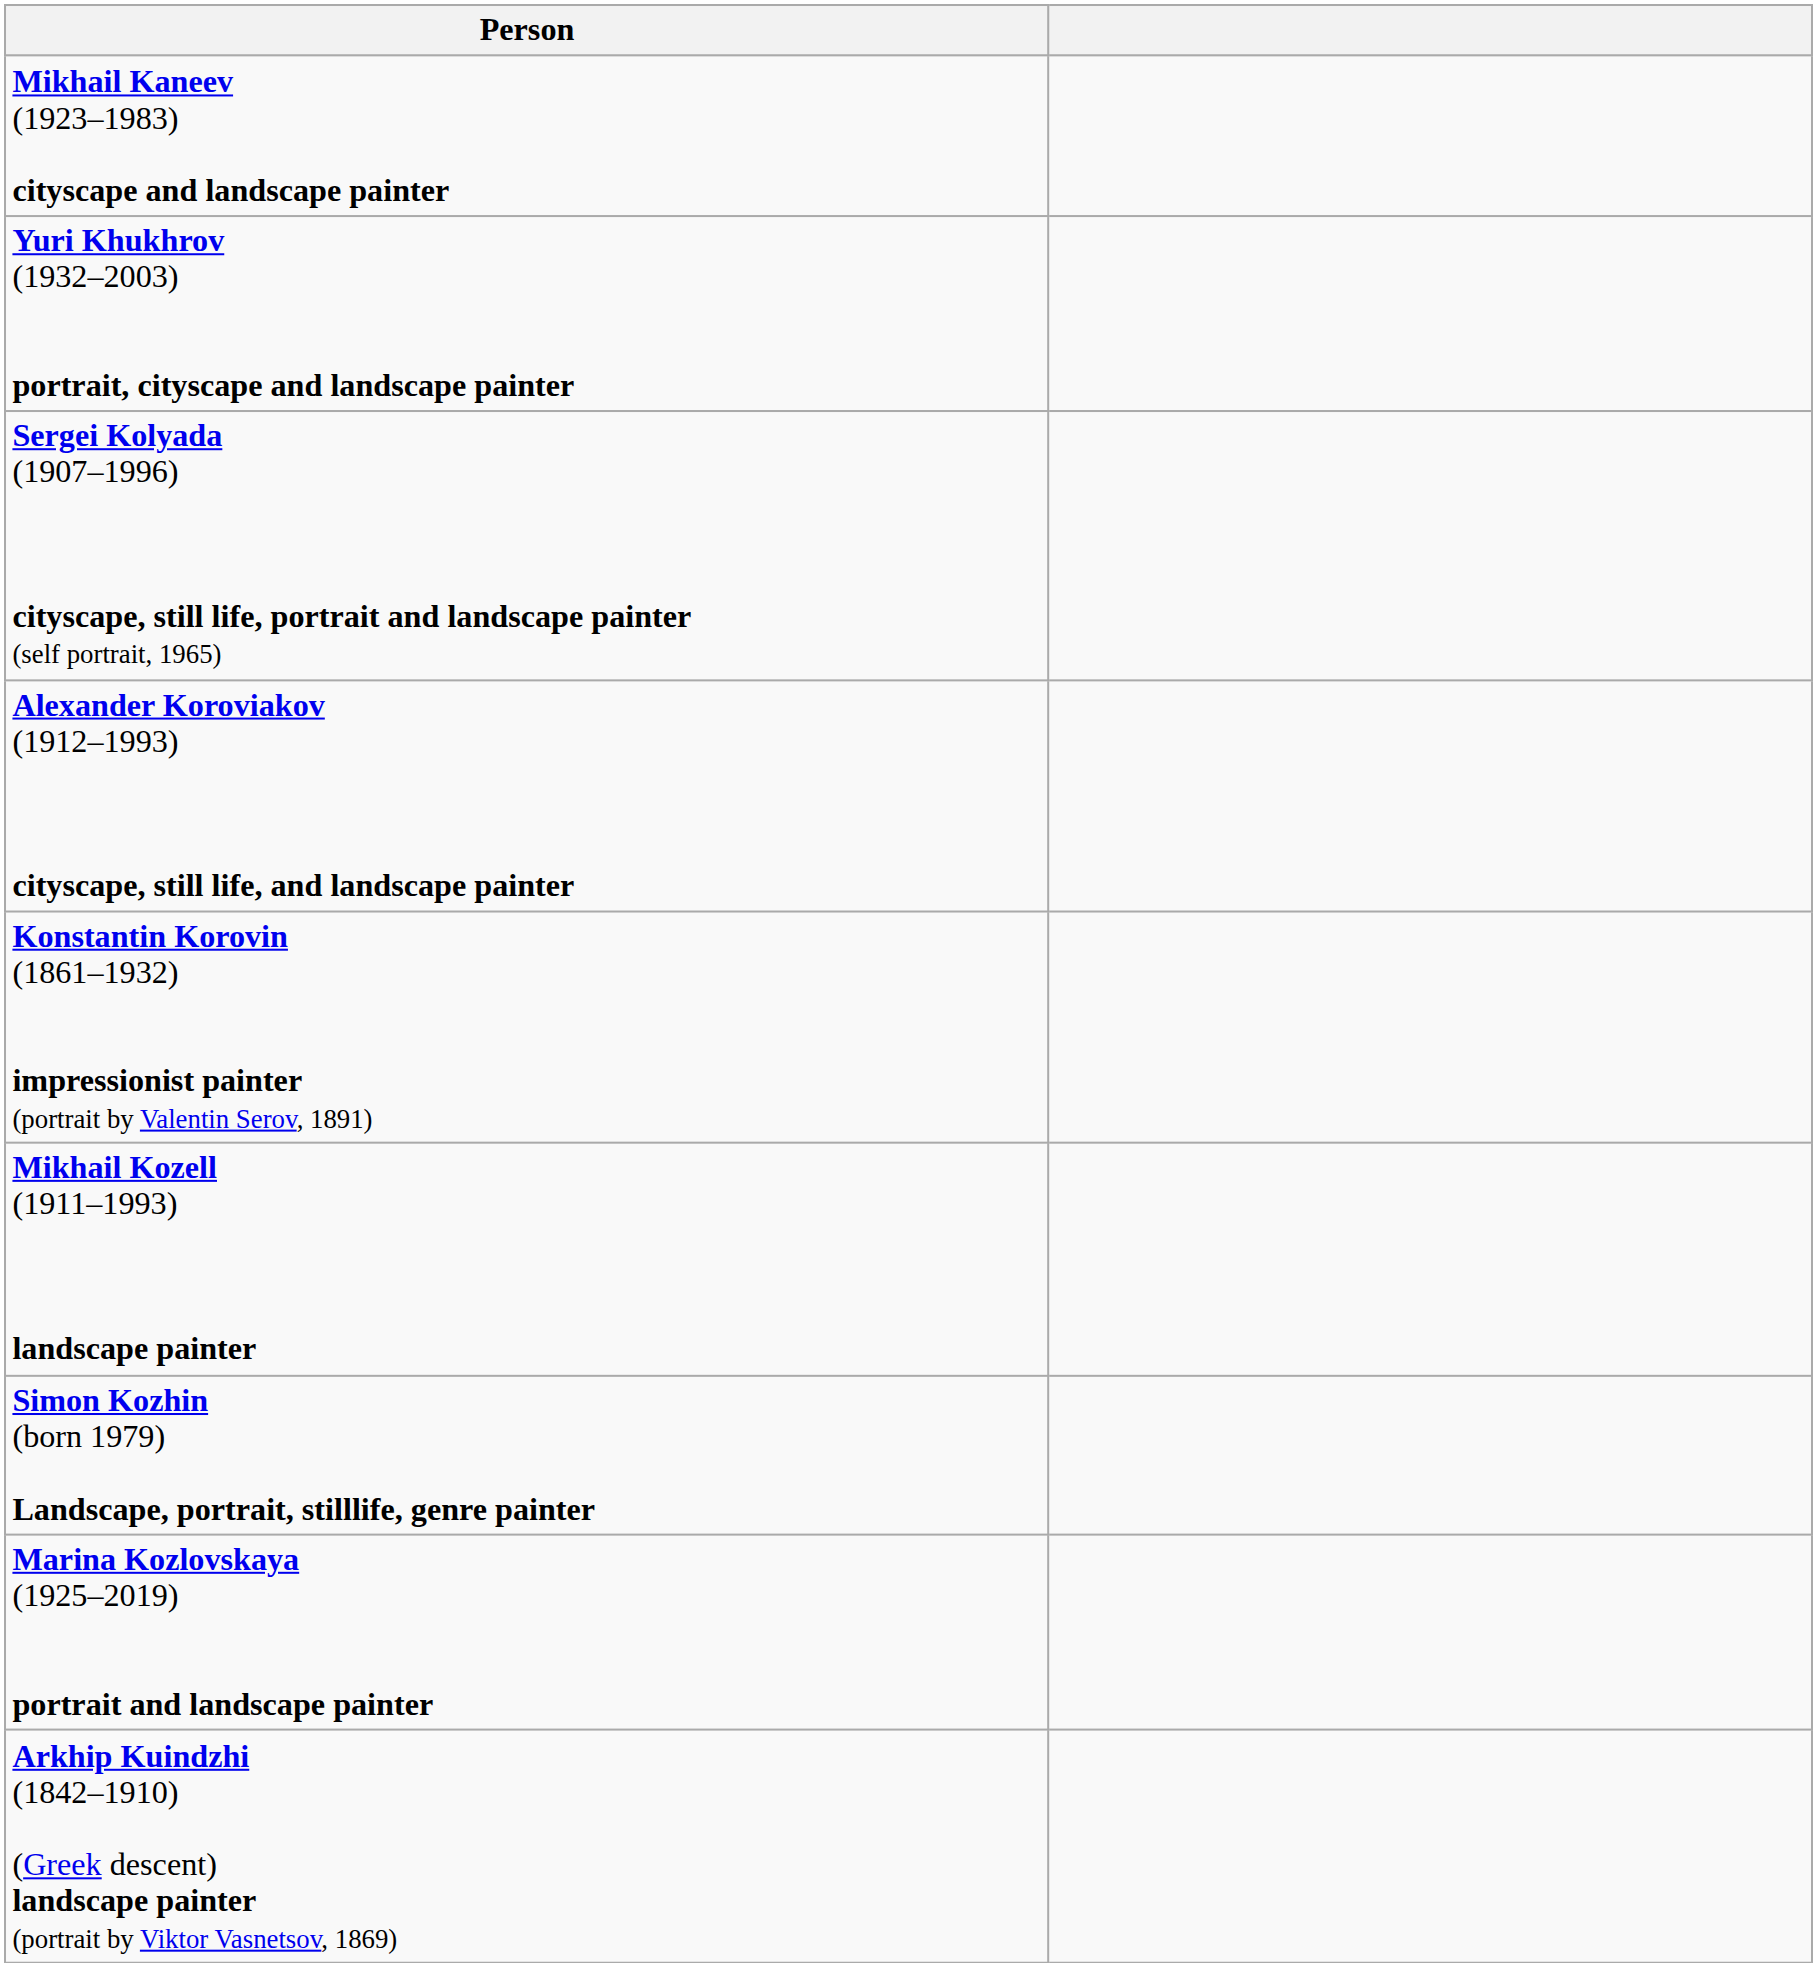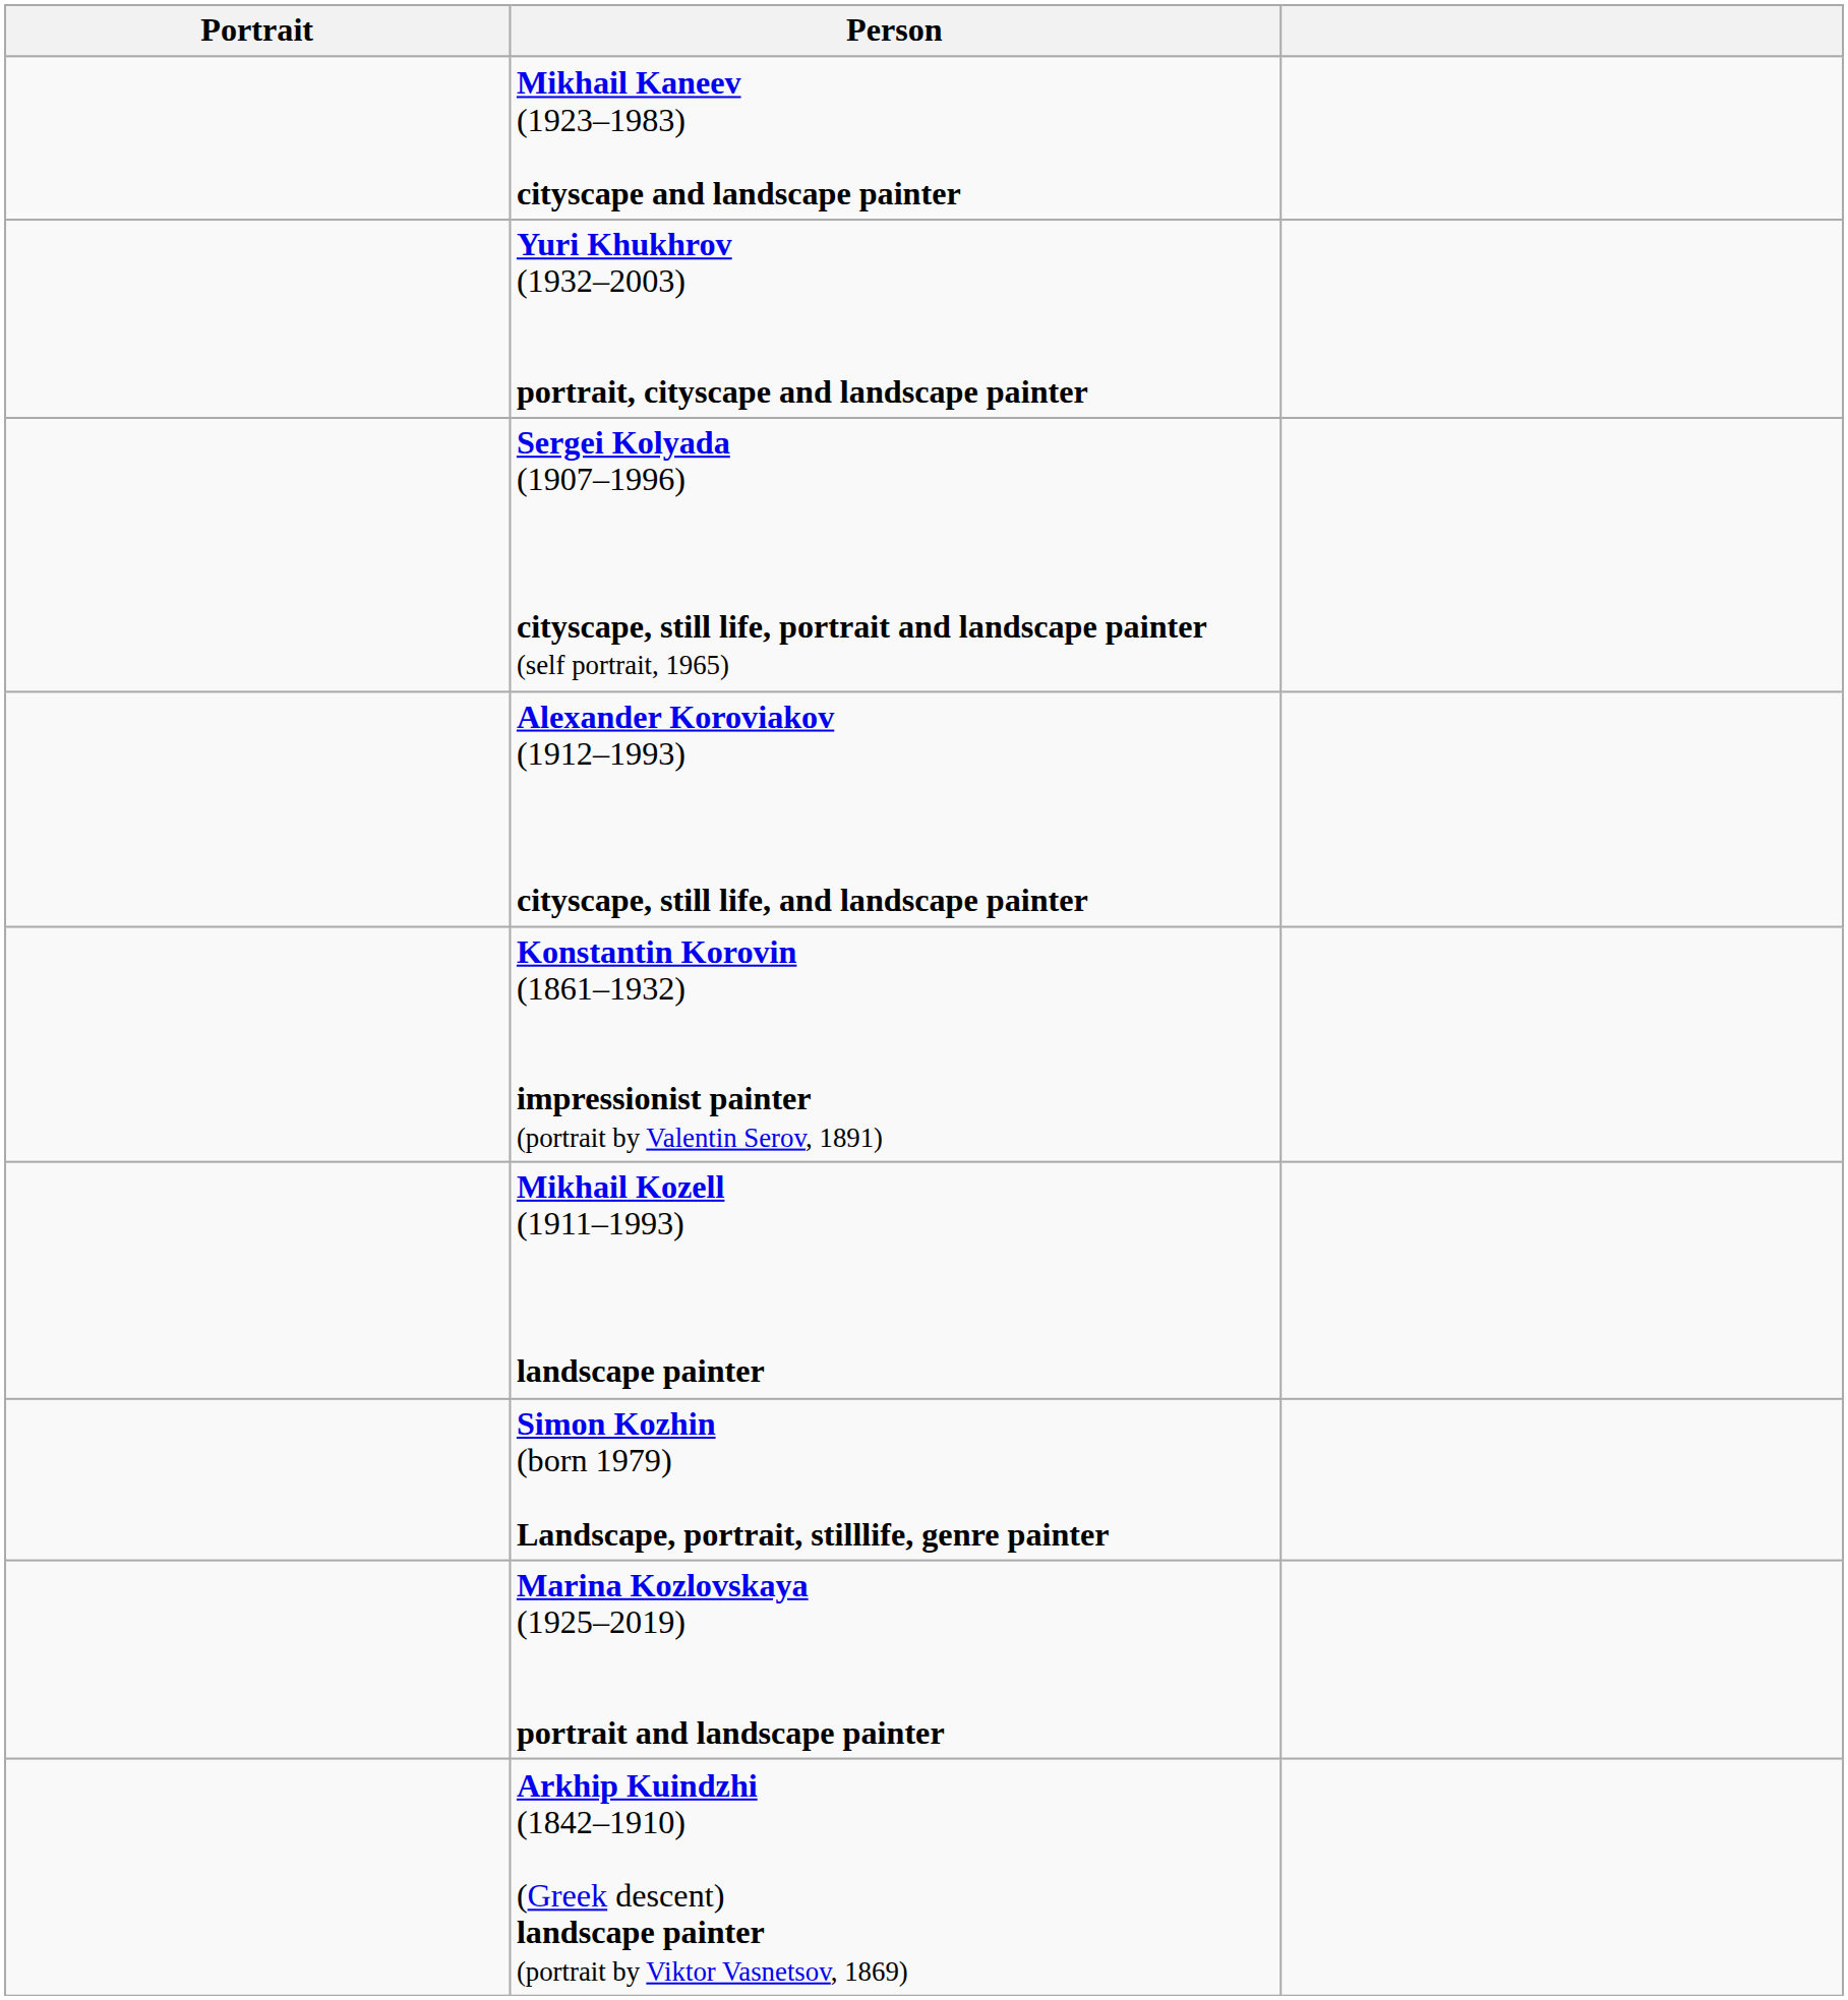+ column: Portrait
